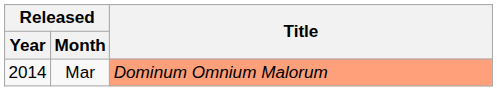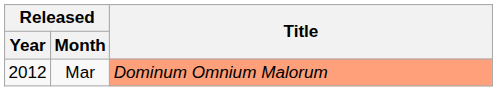Mar | Released / Year: 2014 -> 2012
